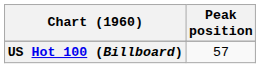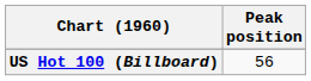US Hot 100 (Billboard) | Peak position: 57 -> 56
